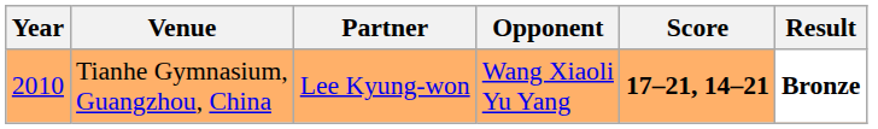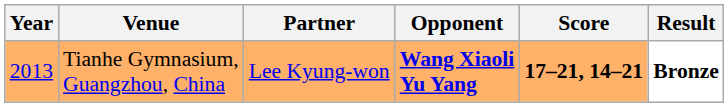Tianhe Gymnasium, Guangzhou, China | Year: 2010 -> 2013
Tianhe Gymnasium, Guangzhou, China | Opponent: normal -> bold
